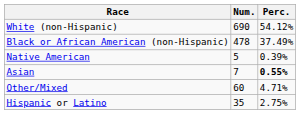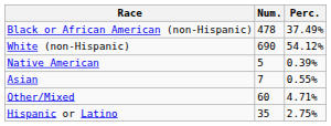rows swapped: White (non-Hispanic) <-> Black or African American (non-Hispanic)
Asian | Perc.: bold -> normal
